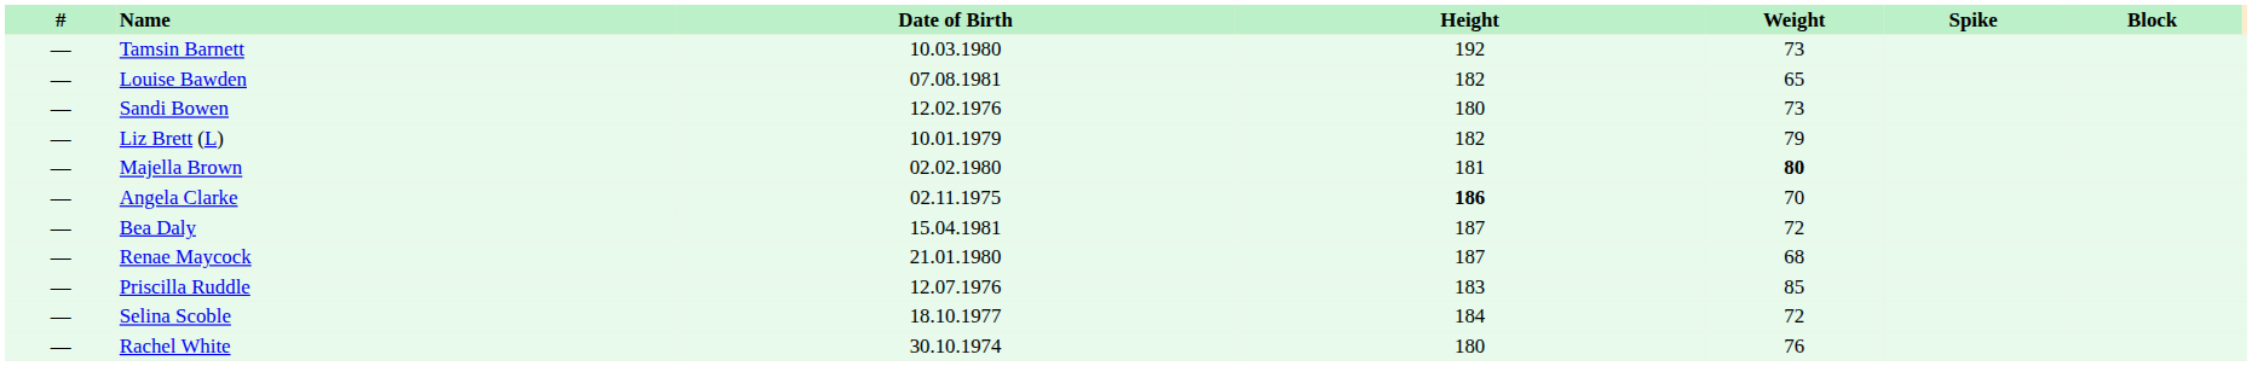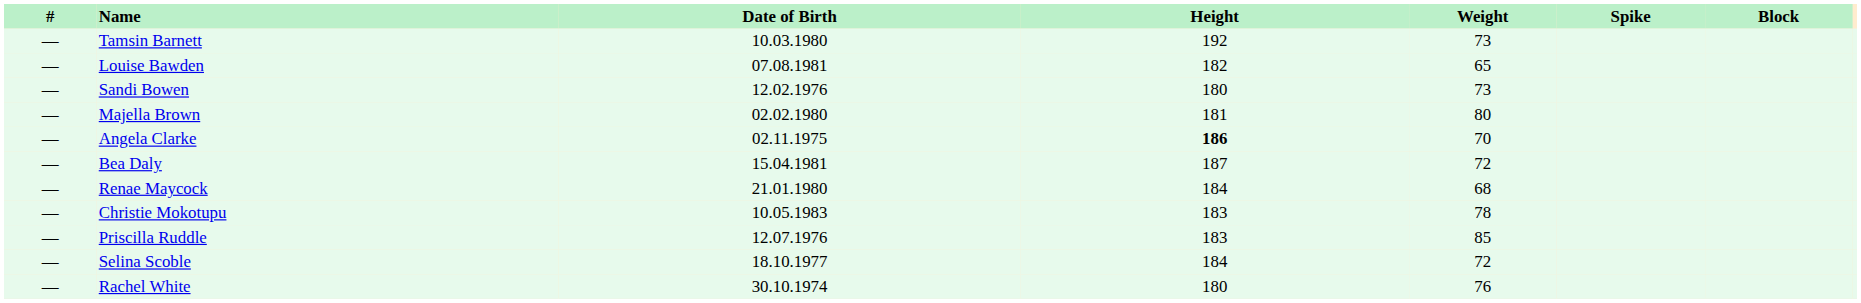- row: — | Liz Brett (L) | 10.01.1979 | 182 | 79
Majella Brown | Weight: bold -> normal
Renae Maycock | Height: 187 -> 184
+ row: — | Christie Mokotupu | 10.05.1983 | 183 | 78
